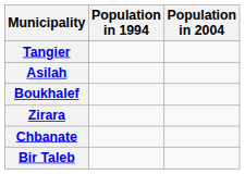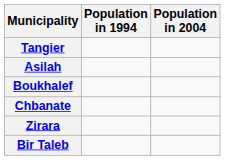rows swapped: Zirara <-> Chbanate
